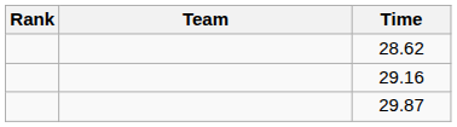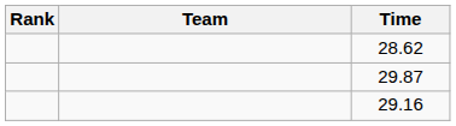rows swapped: 29.16 <-> 29.87
